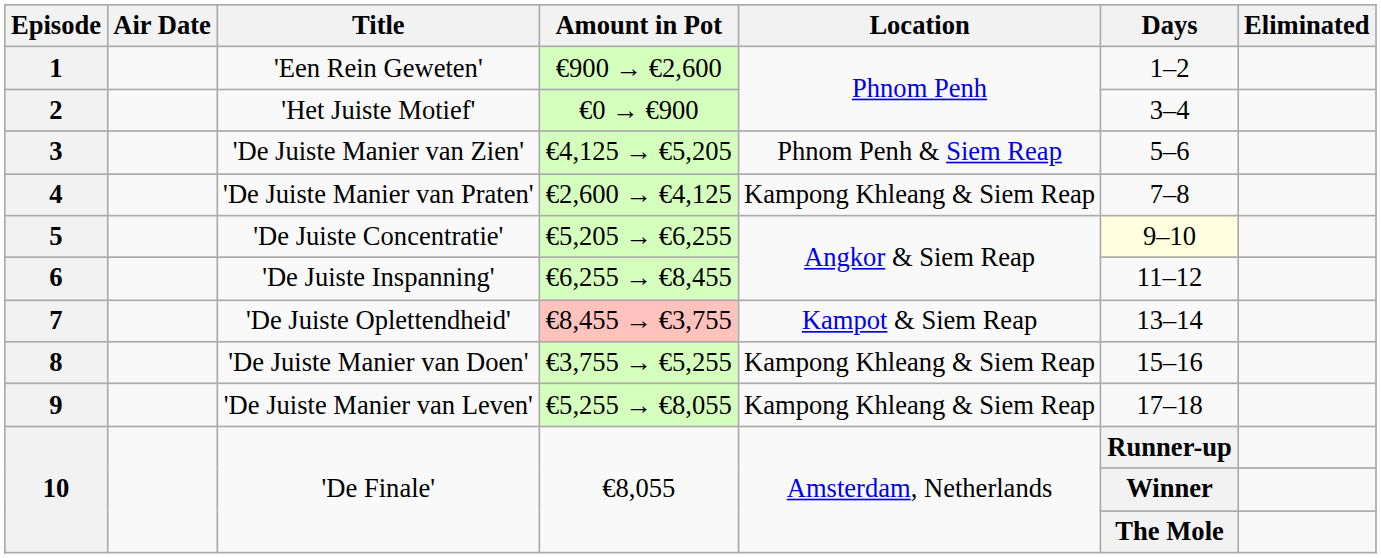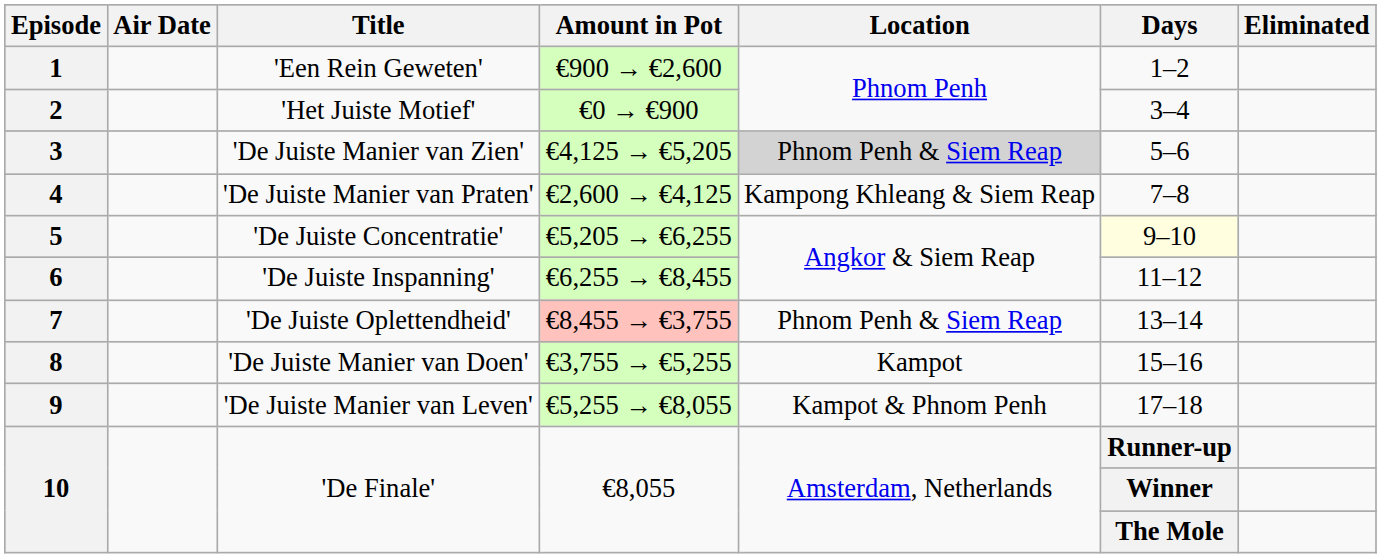3 | Location: no background -> lightgrey background
7 | Location: Kampot & Siem Reap -> Phnom Penh & Siem Reap
8 | Location: Kampong Khleang & Siem Reap -> Kampot
9 | Location: Kampong Khleang & Siem Reap -> Kampot & Phnom Penh
